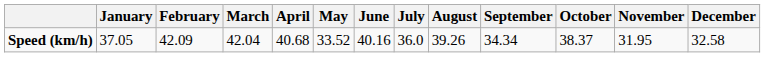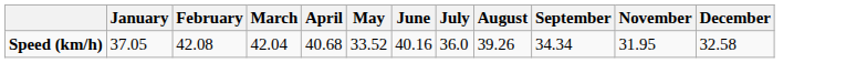- column: October | 38.37
Speed (km/h) | February: 42.09 -> 42.08
